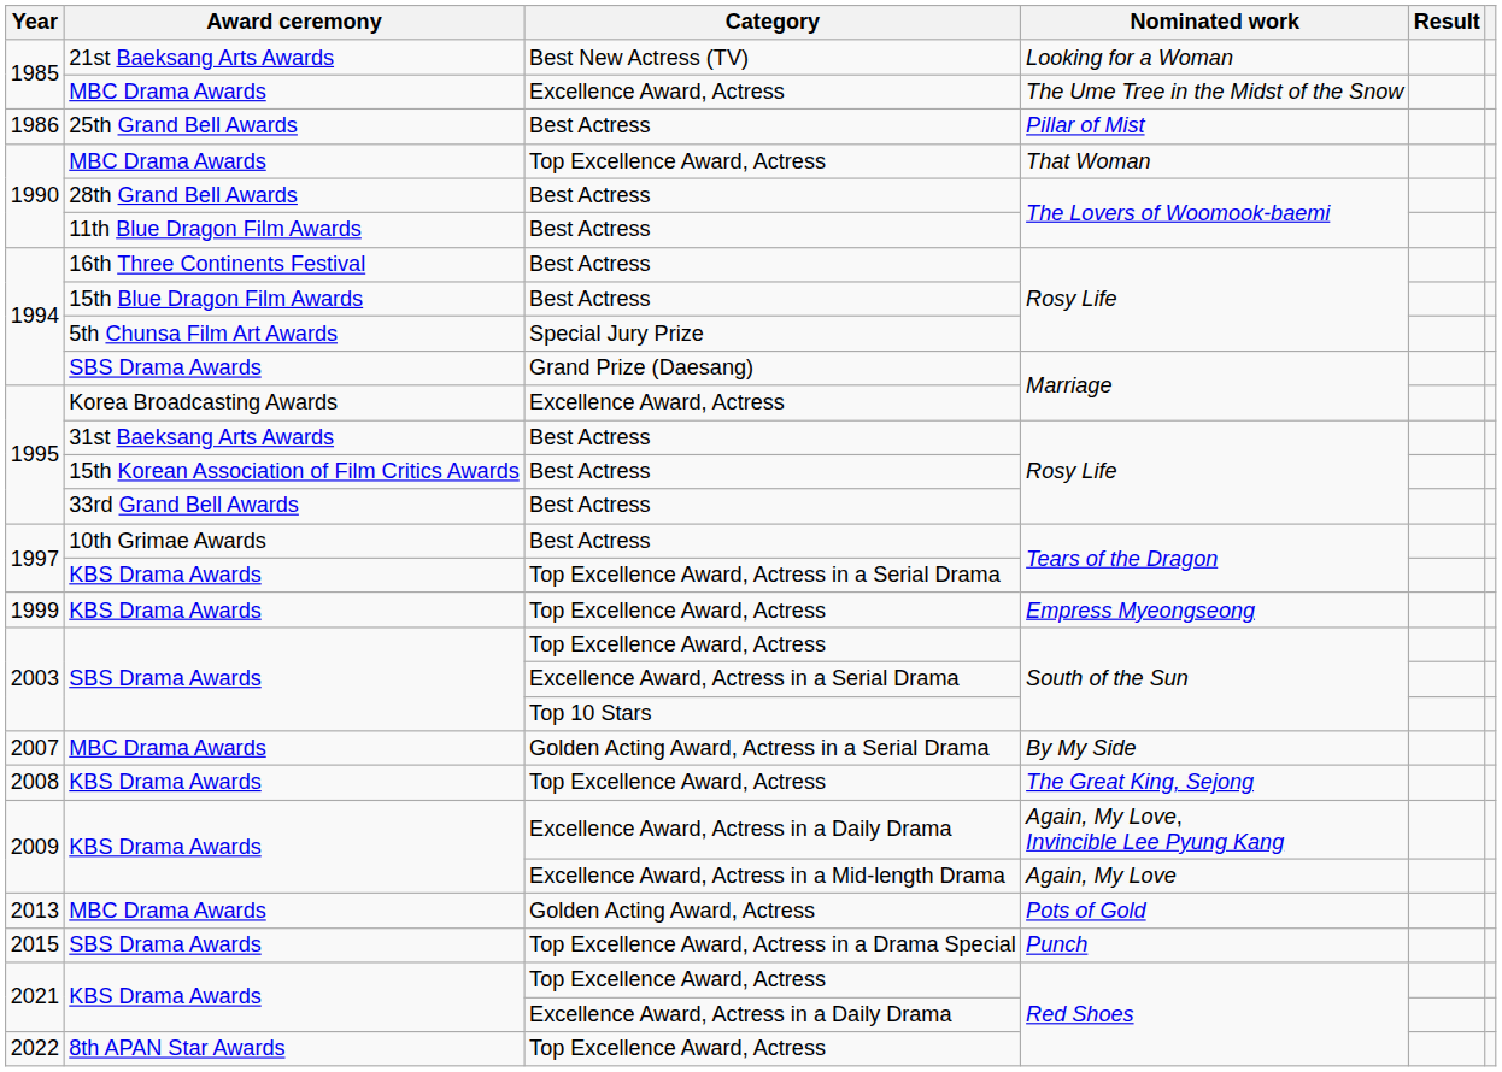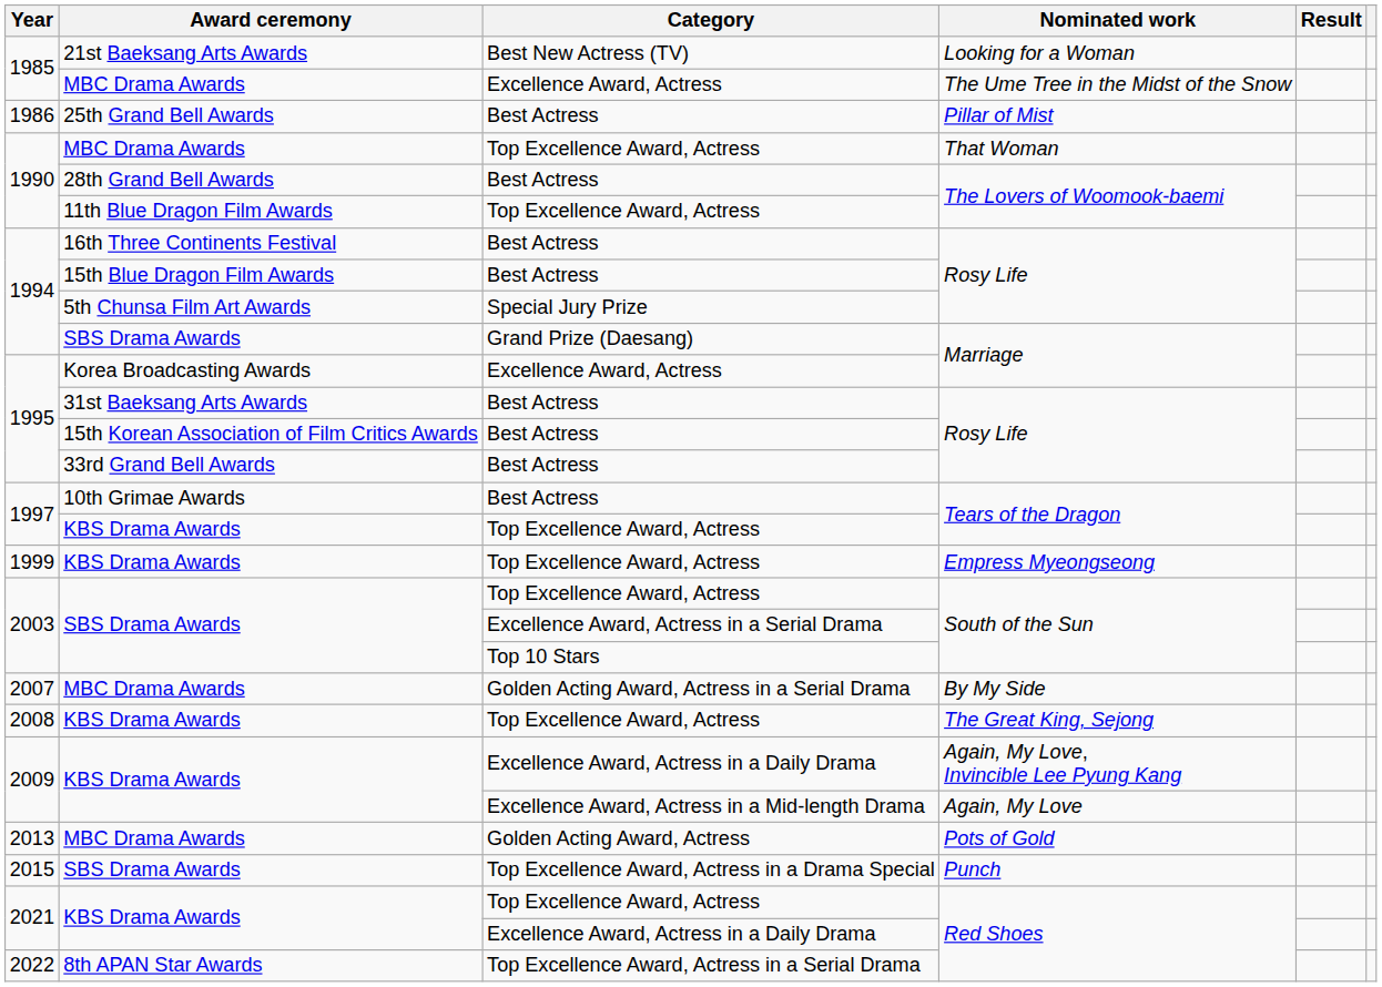11th Blue Dragon Film Awards / The Lovers of Woomook-baemi | Category: Best Actress -> Top Excellence Award, Actress
KBS Drama Awards / Tears of the Dragon | Category: Top Excellence Award, Actress in a Serial Drama -> Top Excellence Award, Actress
8th APAN Star Awards / Red Shoes | Category: Top Excellence Award, Actress -> Top Excellence Award, Actress in a Serial Drama
